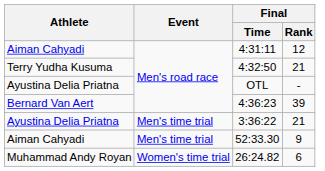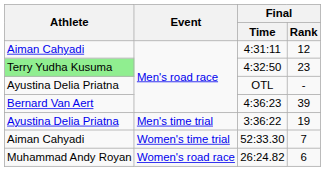4:32:50 | Athlete: no background -> lightgreen background
4:32:50 | Final / Rank: 21 -> 23
3:36:22 | Final / Rank: 21 -> 19
52:33.30 | Event: Men's time trial -> Women's time trial
52:33.30 | Final / Rank: 9 -> 7
26:24.82 | Event: Women's time trial -> Women's road race
